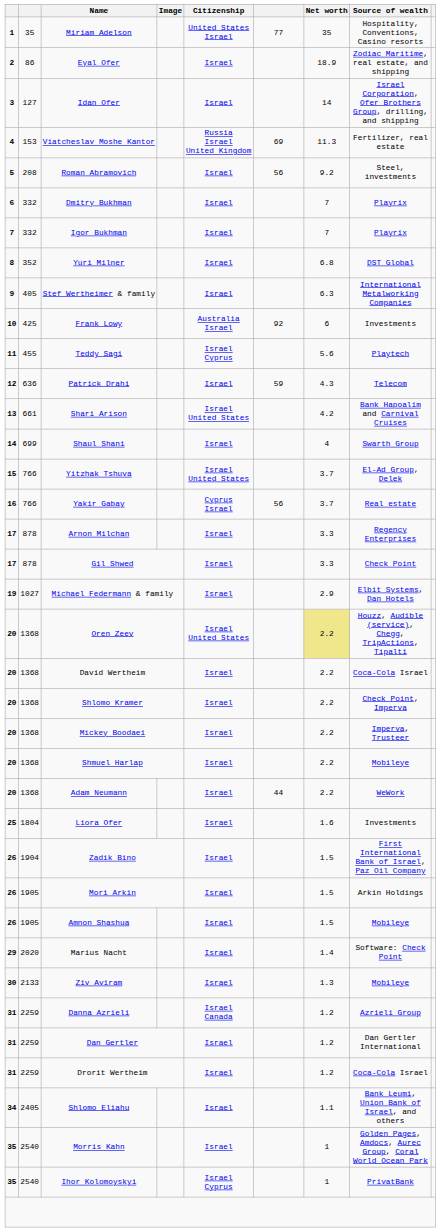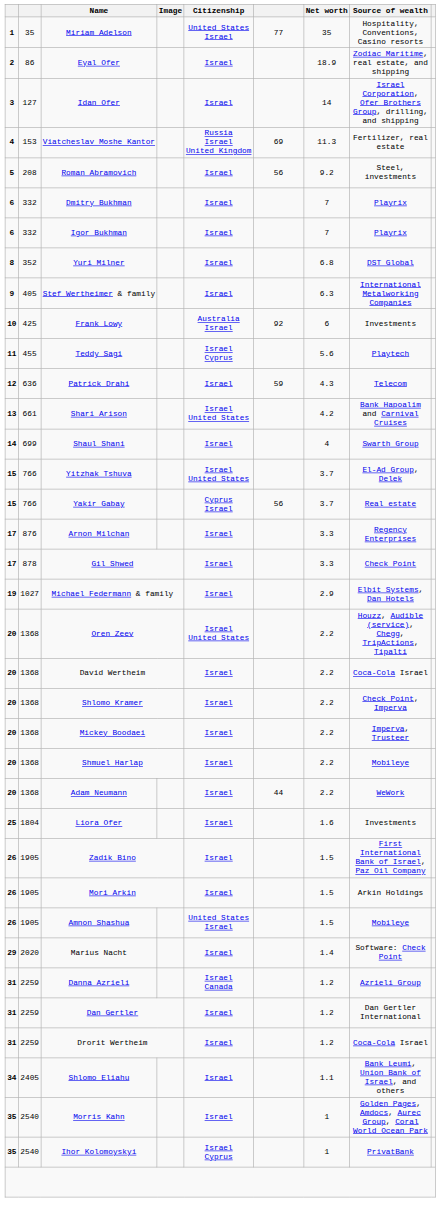Igor Bukhman | column 1: 7 -> 6
Yakir Gabay | column 1: 16 -> 15
Arnon Milchan | column 2: 878 -> 876
Oren Zeev | Net worth: khaki background -> no background
Zadik Bino | column 2: 1904 -> 1905
Amnon Shashua | Citizenship: Israel -> United States Israel
- row: 30 | 2133 | Ziv Aviram | Israel | 1.3 | Mobileye
